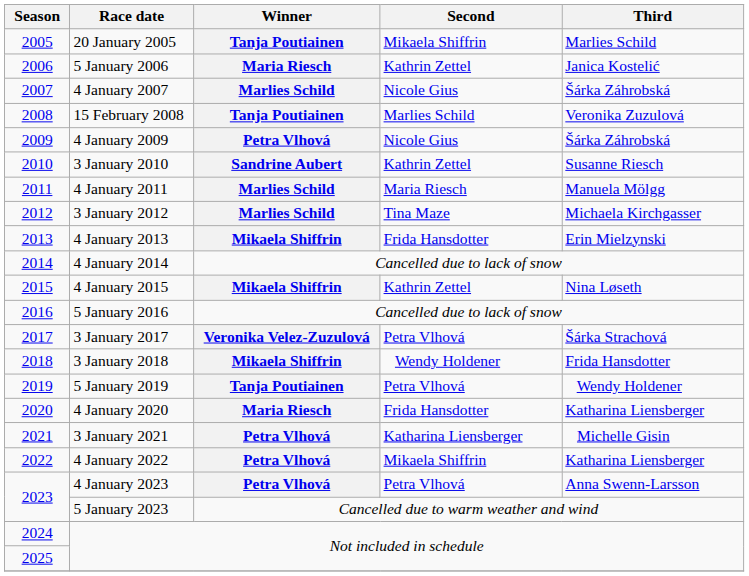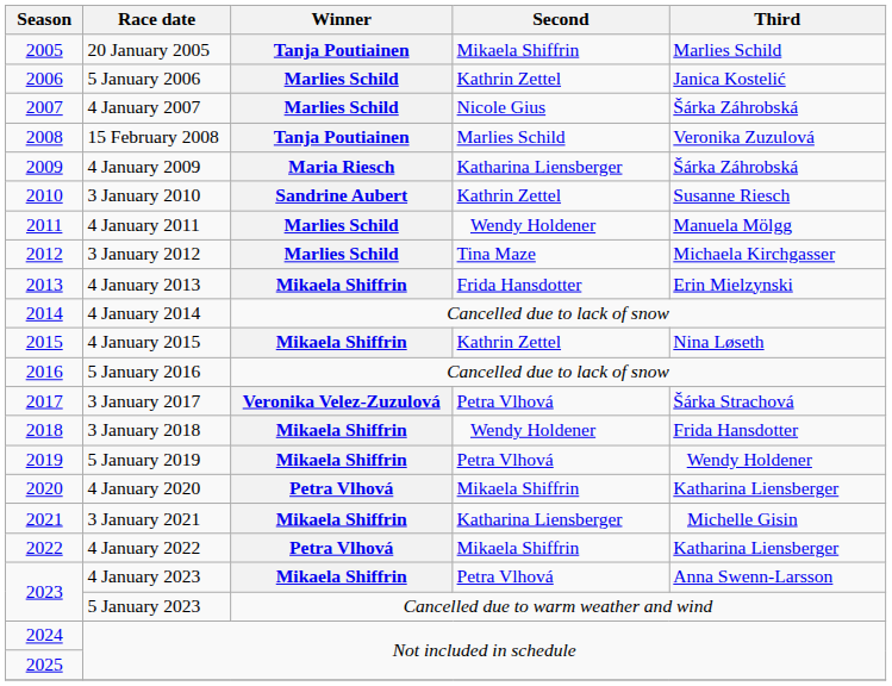5 January 2006 | Winner: Maria Riesch -> Marlies Schild
4 January 2009 | Winner: Petra Vlhová -> Maria Riesch
4 January 2009 | Second: Nicole Gius -> Katharina Liensberger
4 January 2011 | Second: Maria Riesch -> Wendy Holdener
5 January 2019 | Winner: Tanja Poutiainen -> Mikaela Shiffrin
4 January 2020 | Winner: Maria Riesch -> Petra Vlhová
4 January 2020 | Second: Frida Hansdotter -> Mikaela Shiffrin
3 January 2021 | Winner: Petra Vlhová -> Mikaela Shiffrin
4 January 2023 | Winner: Petra Vlhová -> Mikaela Shiffrin
